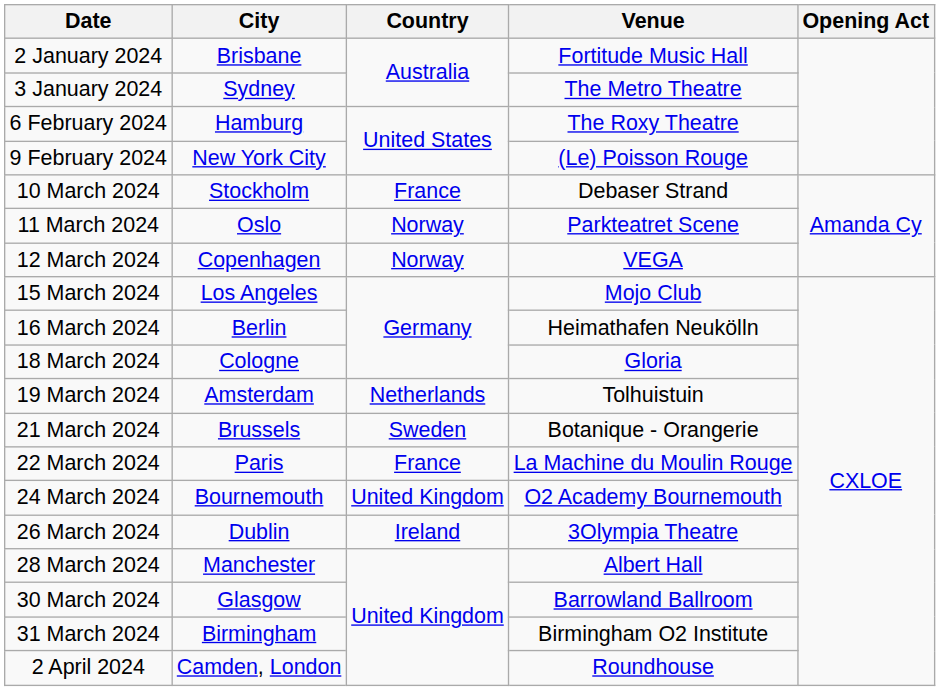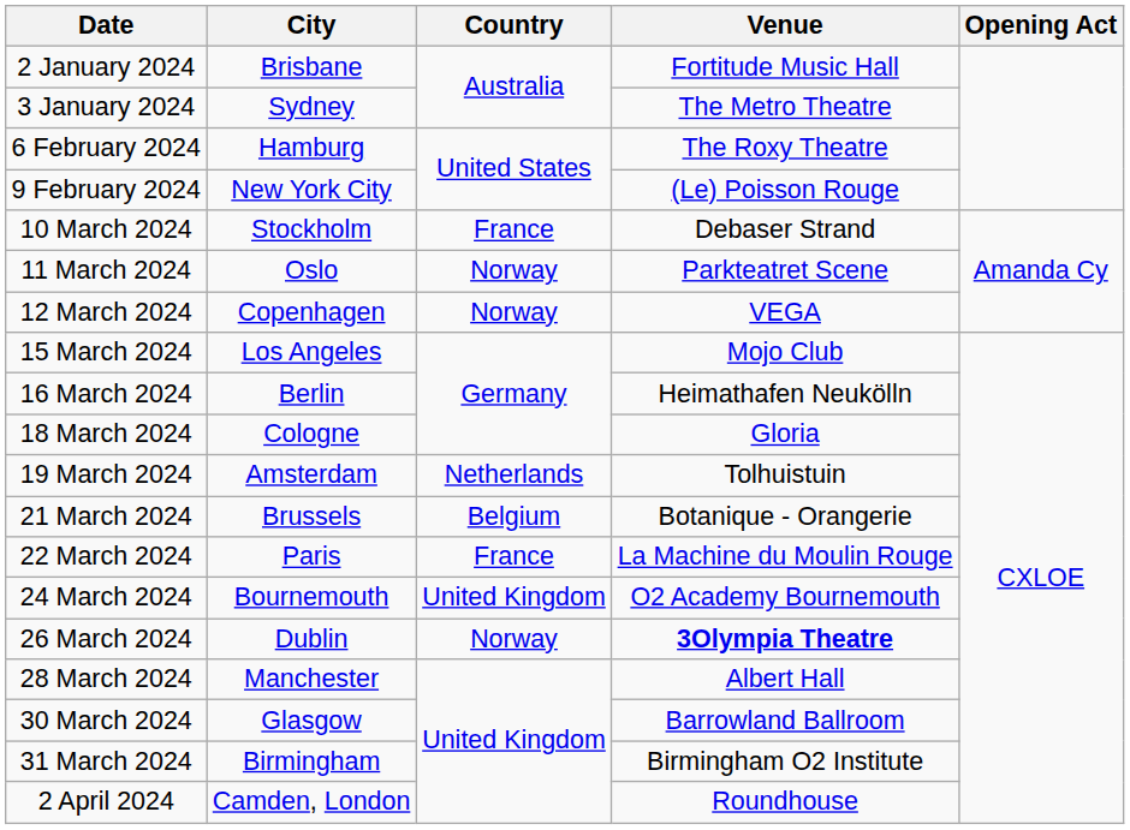21 March 2024 | Country: Sweden -> Belgium
26 March 2024 | Country: Ireland -> Norway
26 March 2024 | Venue: normal -> bold
